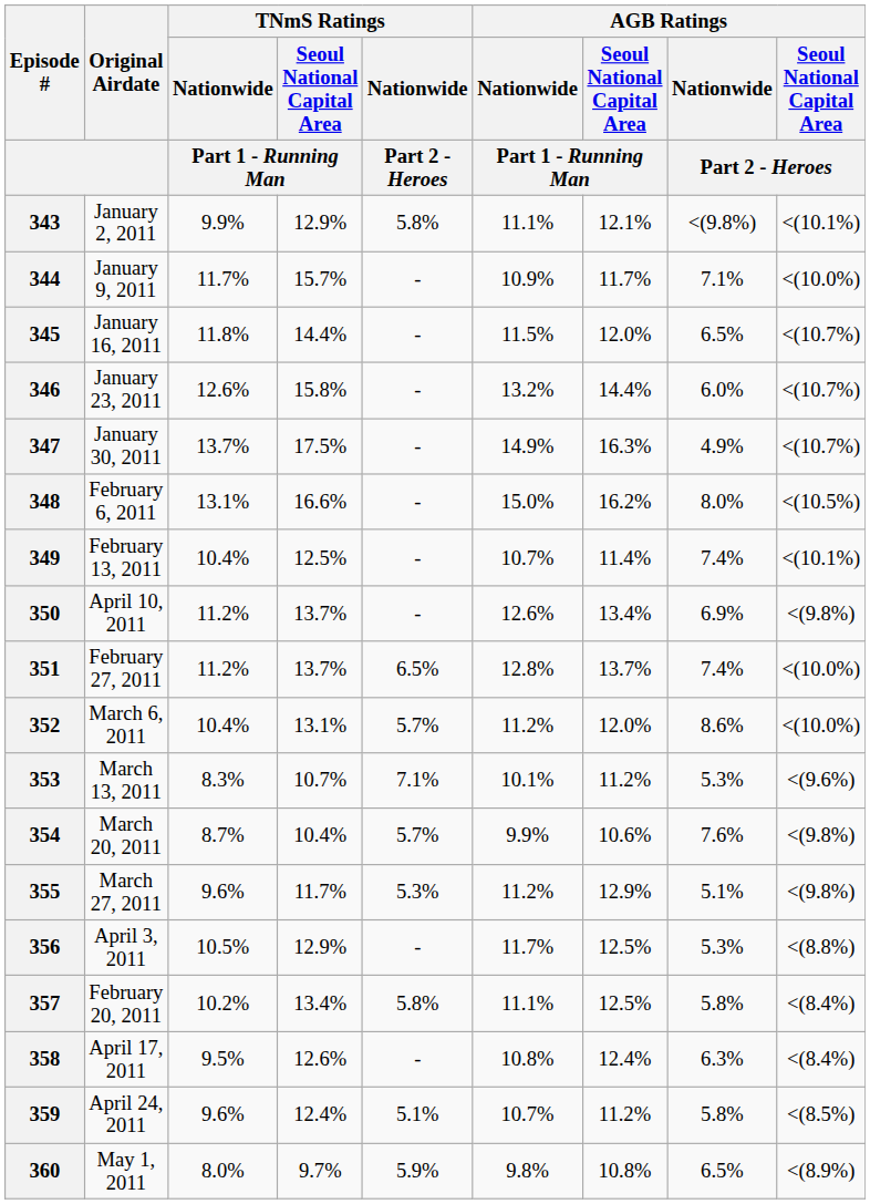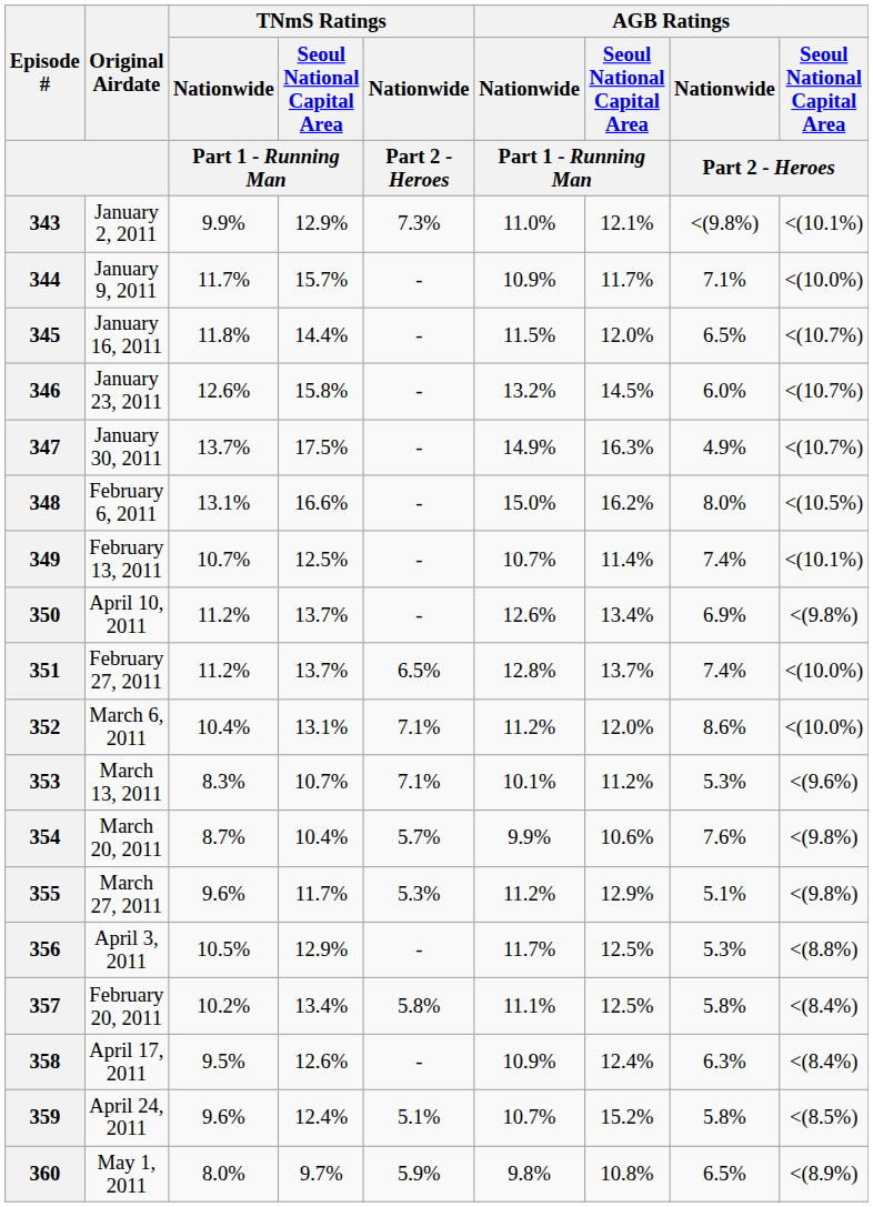343 | TNmS Ratings / Nationwide / Part 2 - Heroes: 5.8% -> 7.3%
343 | AGB Ratings / Nationwide / Part 1 - Running Man: 11.1% -> 11.0%
346 | column 7: 14.4% -> 14.5%
349 | TNmS Ratings / Nationwide / Part 1 - Running Man: 10.4% -> 10.7%
352 | TNmS Ratings / Nationwide / Part 2 - Heroes: 5.7% -> 7.1%
358 | AGB Ratings / Nationwide / Part 1 - Running Man: 10.8% -> 10.9%
359 | column 7: 11.2% -> 15.2%
